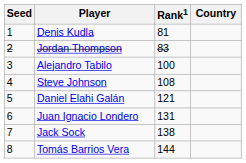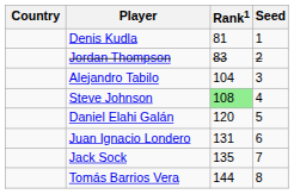columns swapped: Country <-> Seed
Alejandro Tabilo | Rank1: 100 -> 104
Steve Johnson | Rank1: no background -> lightgreen background
Daniel Elahi Galán | Rank1: 121 -> 120
Jack Sock | Rank1: 138 -> 135
